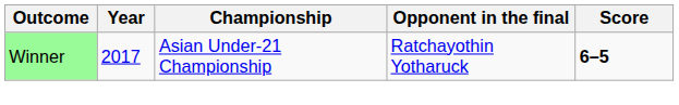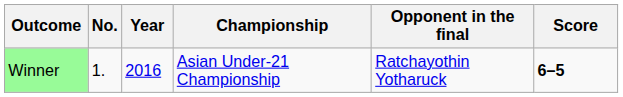+ column: No. | 1.
Winner | Year: 2017 -> 2016
